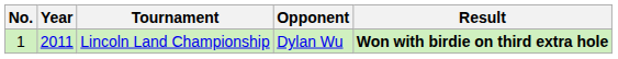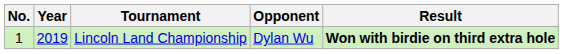Lincoln Land Championship | Year: 2011 -> 2019
